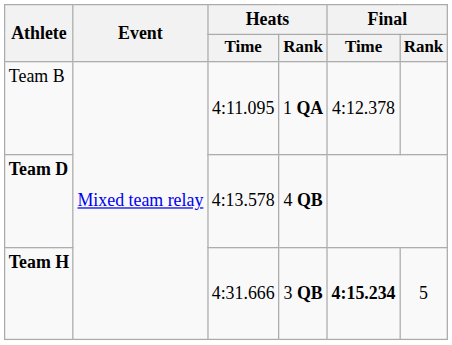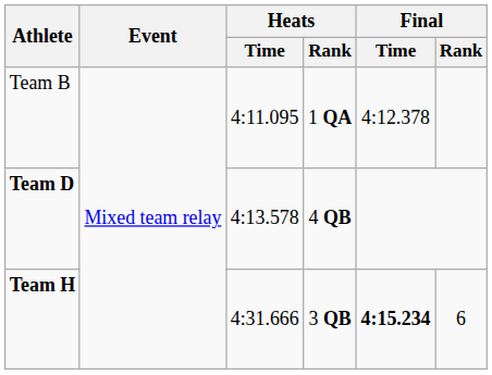Team H | Final / Rank: 5 -> 6
